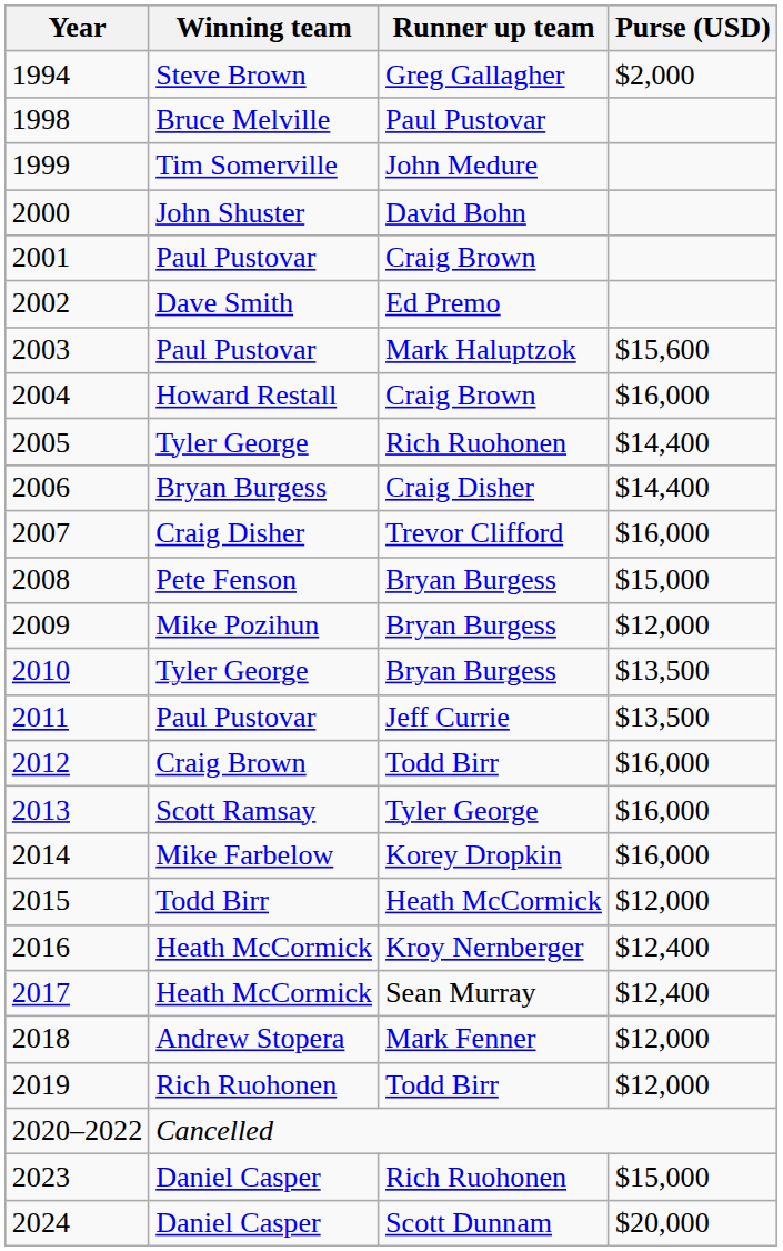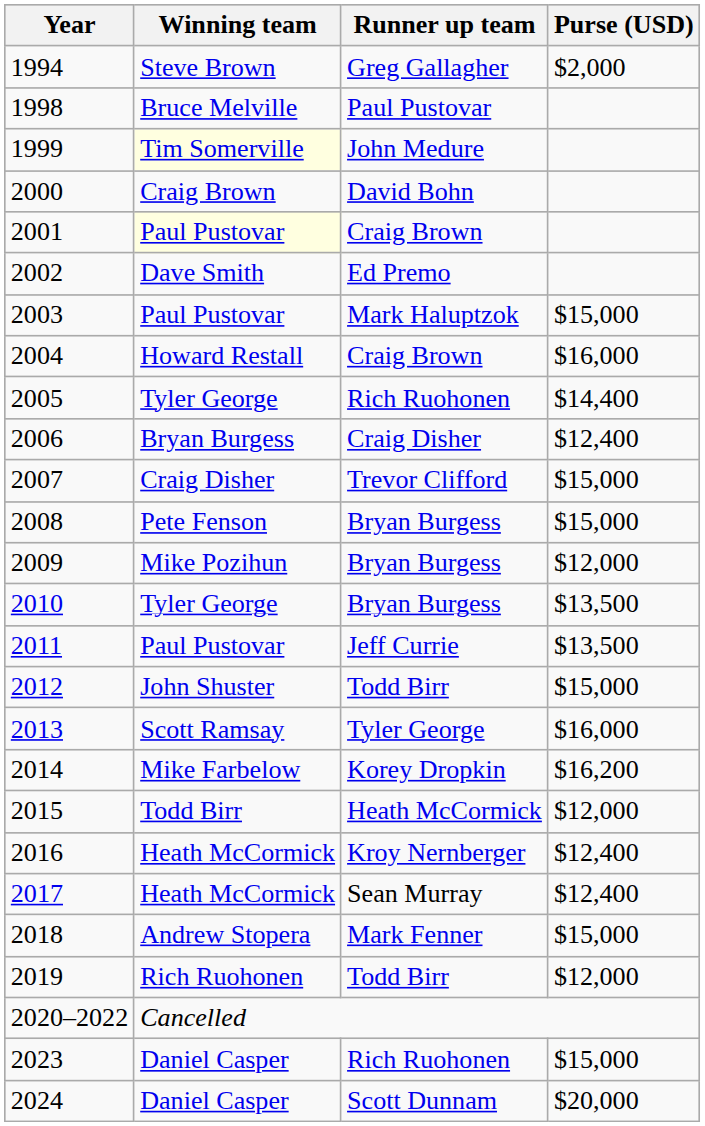1999 | Winning team: no background -> lightyellow background
2000 | Winning team: John Shuster -> Craig Brown
2001 | Winning team: no background -> lightyellow background
2003 | Purse (USD): $15,600 -> $15,000
2006 | Purse (USD): $14,400 -> $12,400
2007 | Purse (USD): $16,000 -> $15,000
2012 | Winning team: Craig Brown -> John Shuster
2012 | Purse (USD): $16,000 -> $15,000
2014 | Purse (USD): $16,000 -> $16,200
2018 | Purse (USD): $12,000 -> $15,000
